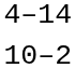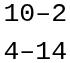rows swapped: 10–2 <-> 4–14
